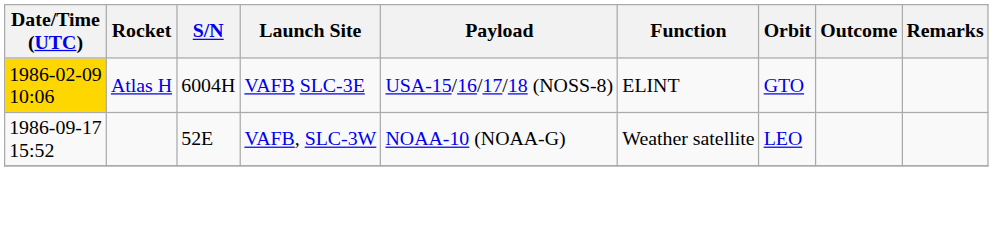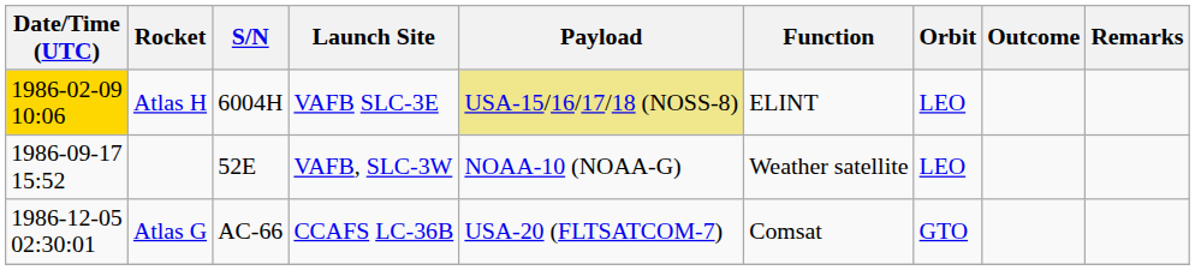Atlas H | Payload: no background -> khaki background
Atlas H | Orbit: GTO -> LEO
+ row: 1986-12-05 02:30:01 | Atlas G | AC-66 | CCAFS LC-36B | USA-20 (FLTSATCOM-7) | Comsat | GTO
